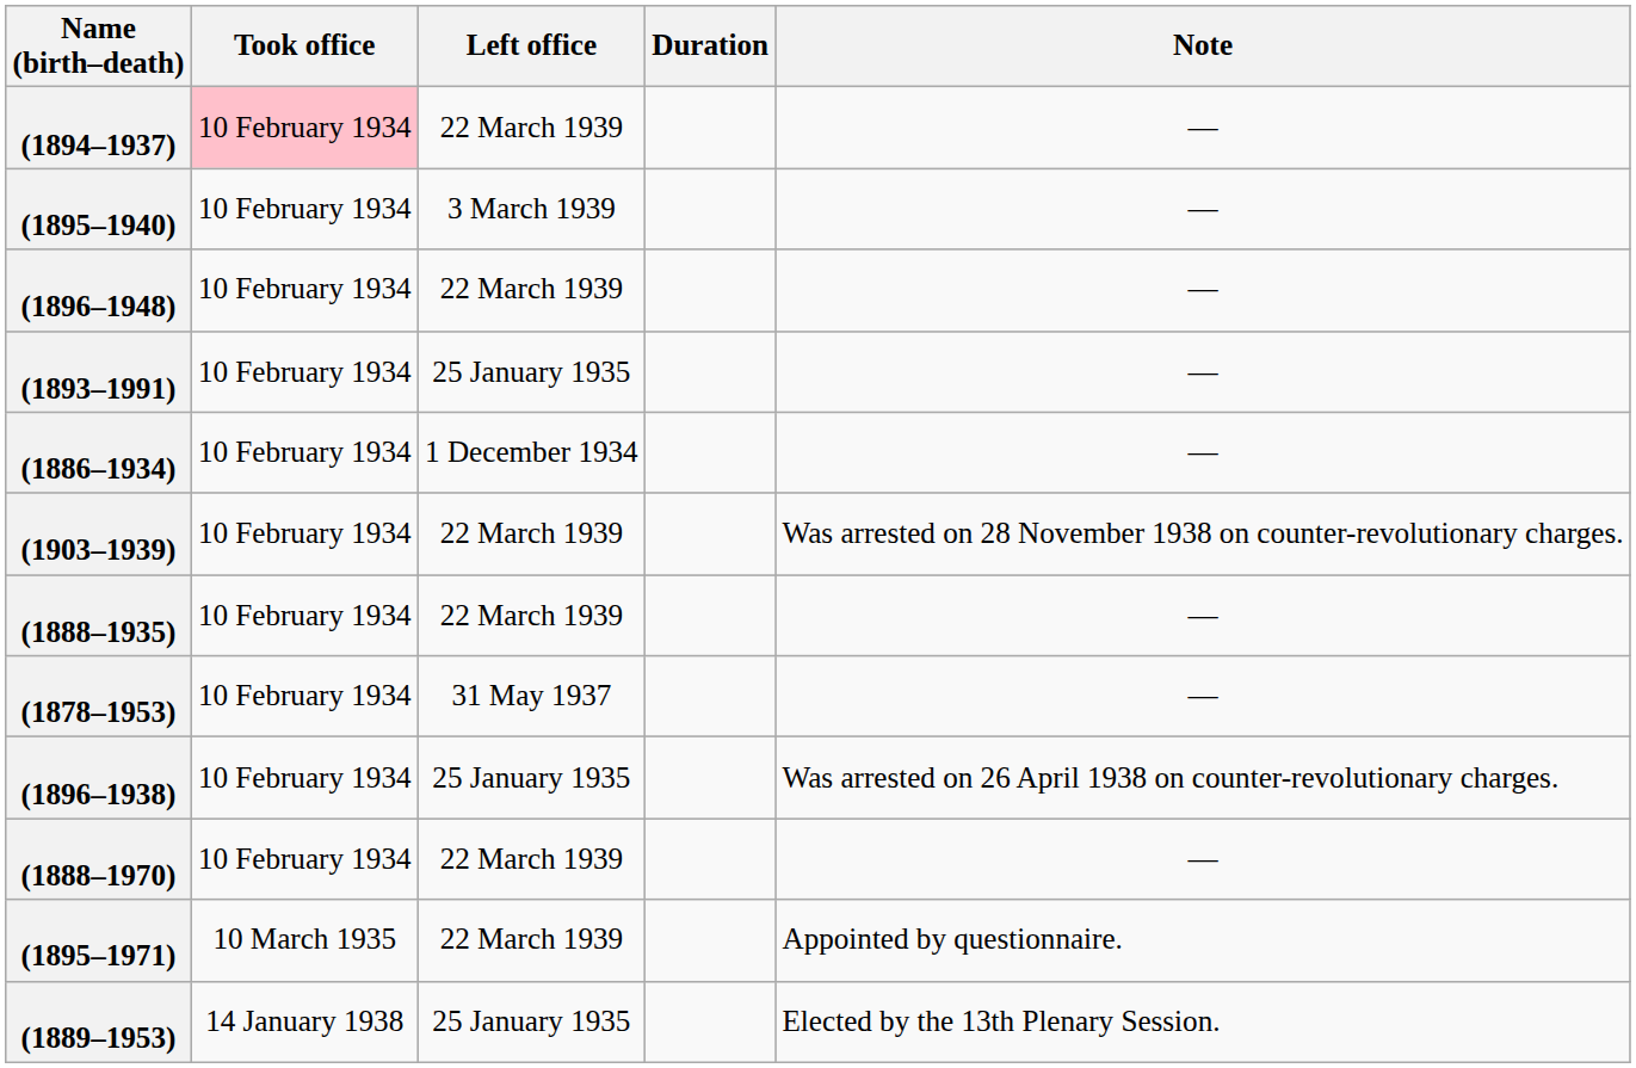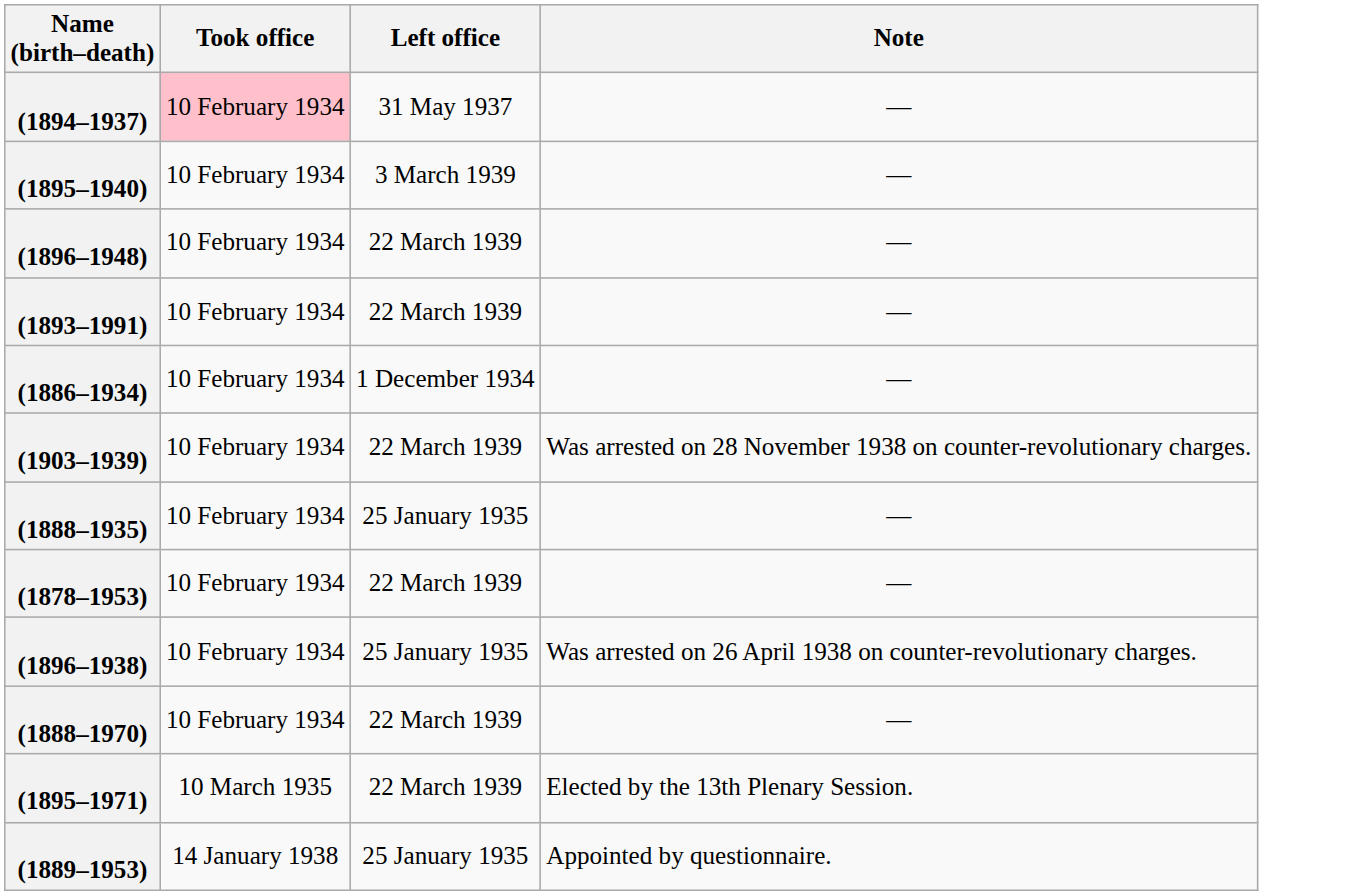- column: Duration
(1894–1937) | Left office: 22 March 1939 -> 31 May 1937
(1893–1991) | Left office: 25 January 1935 -> 22 March 1939
(1888–1935) | Left office: 22 March 1939 -> 25 January 1935
(1878–1953) | Left office: 31 May 1937 -> 22 March 1939
(1895–1971) | Note: Appointed by questionnaire. -> Elected by the 13th Plenary Session.
(1889–1953) | Note: Elected by the 13th Plenary Session. -> Appointed by questionnaire.
